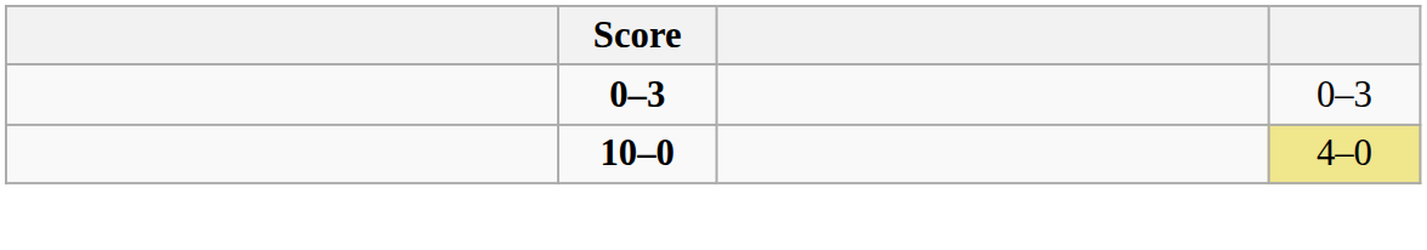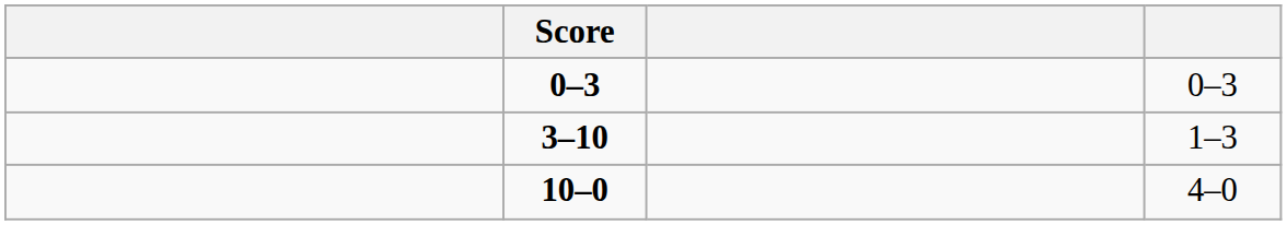+ row: 3–10 | 1–3
10–0 | column 4: khaki background -> no background
